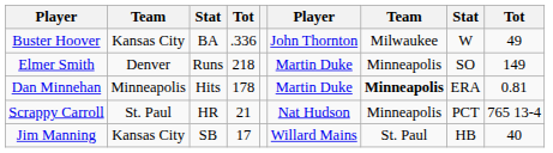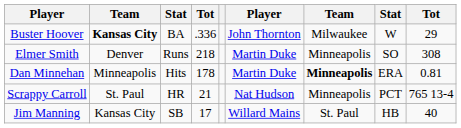Buster Hoover | column 2: normal -> bold
Buster Hoover | column 9: 49 -> 29
Elmer Smith | column 9: 149 -> 308
